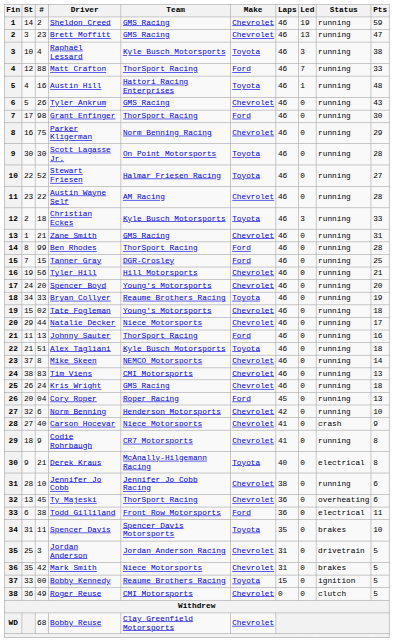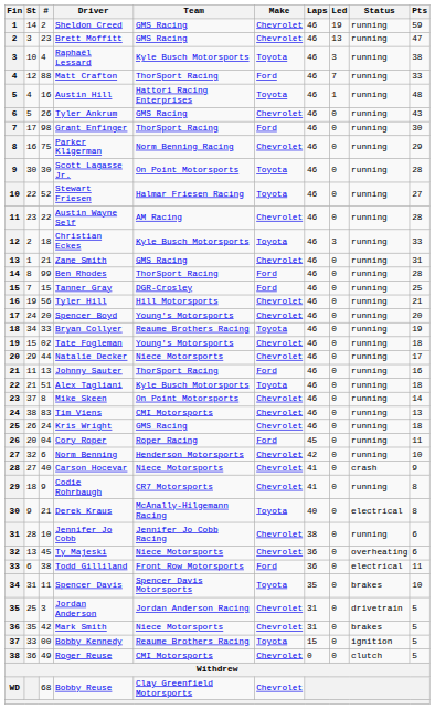Mike Skeen | Team: NEMCO Motorsports -> On Point Motorsports
Cory Roper | Pts: 13 -> 11
Ty Majeski | Team: ThorSport Racing -> Niece Motorsports
